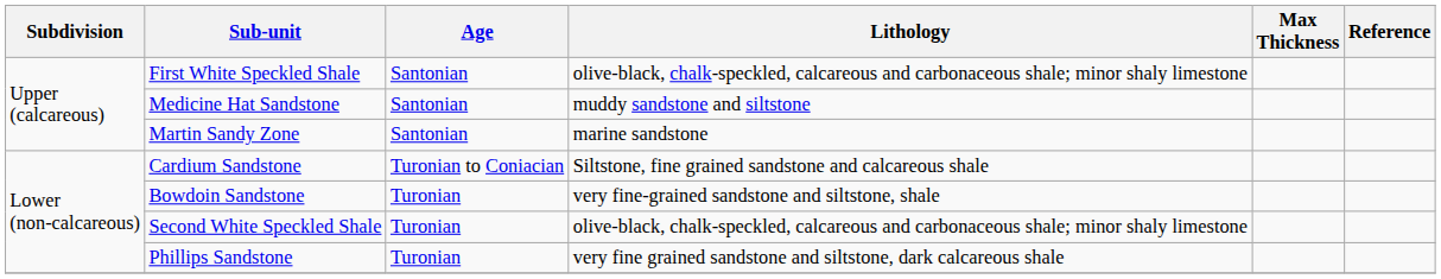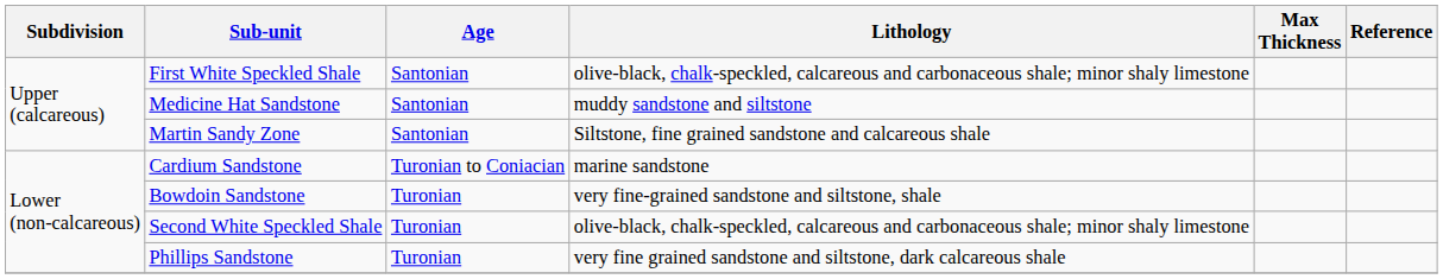Martin Sandy Zone | Lithology: marine sandstone -> Siltstone, fine grained sandstone and calcareous shale
Cardium Sandstone | Lithology: Siltstone, fine grained sandstone and calcareous shale -> marine sandstone
